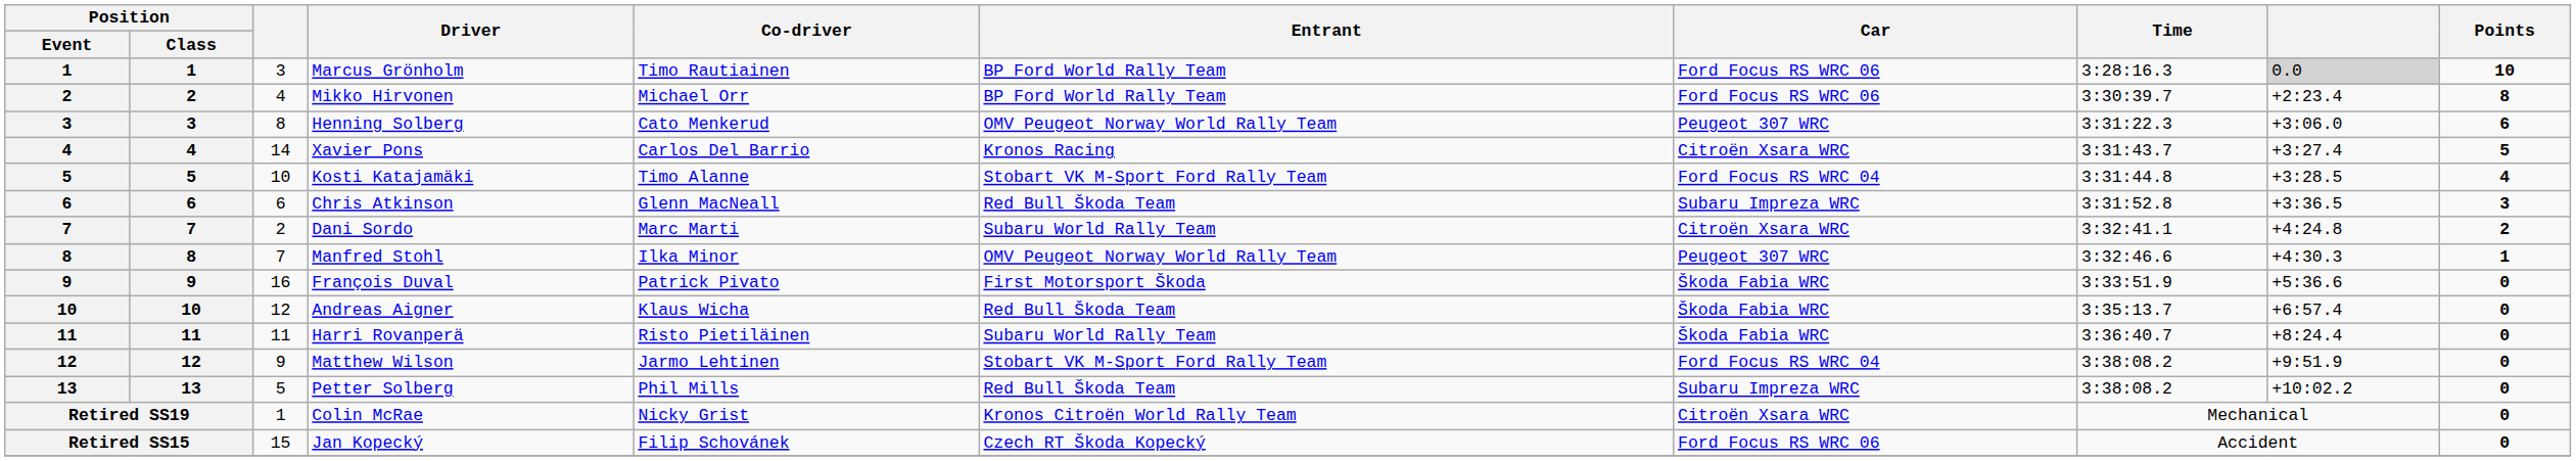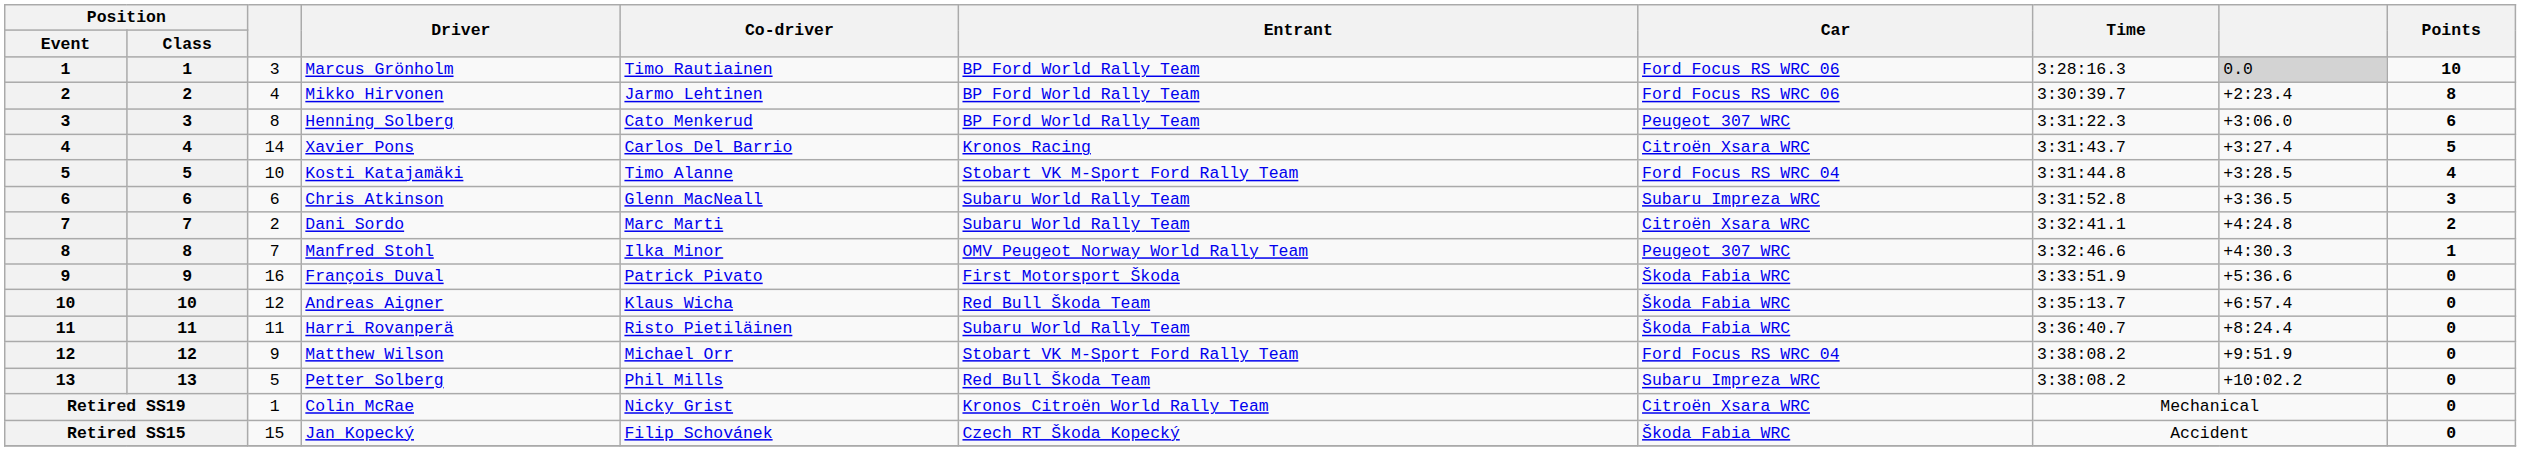Mikko Hirvonen | Co-driver: Michael Orr -> Jarmo Lehtinen
Henning Solberg | Entrant: OMV Peugeot Norway World Rally Team -> BP Ford World Rally Team
Chris Atkinson | Entrant: Red Bull Škoda Team -> Subaru World Rally Team
Matthew Wilson | Co-driver: Jarmo Lehtinen -> Michael Orr
Jan Kopecký | Car: Ford Focus RS WRC 06 -> Škoda Fabia WRC
